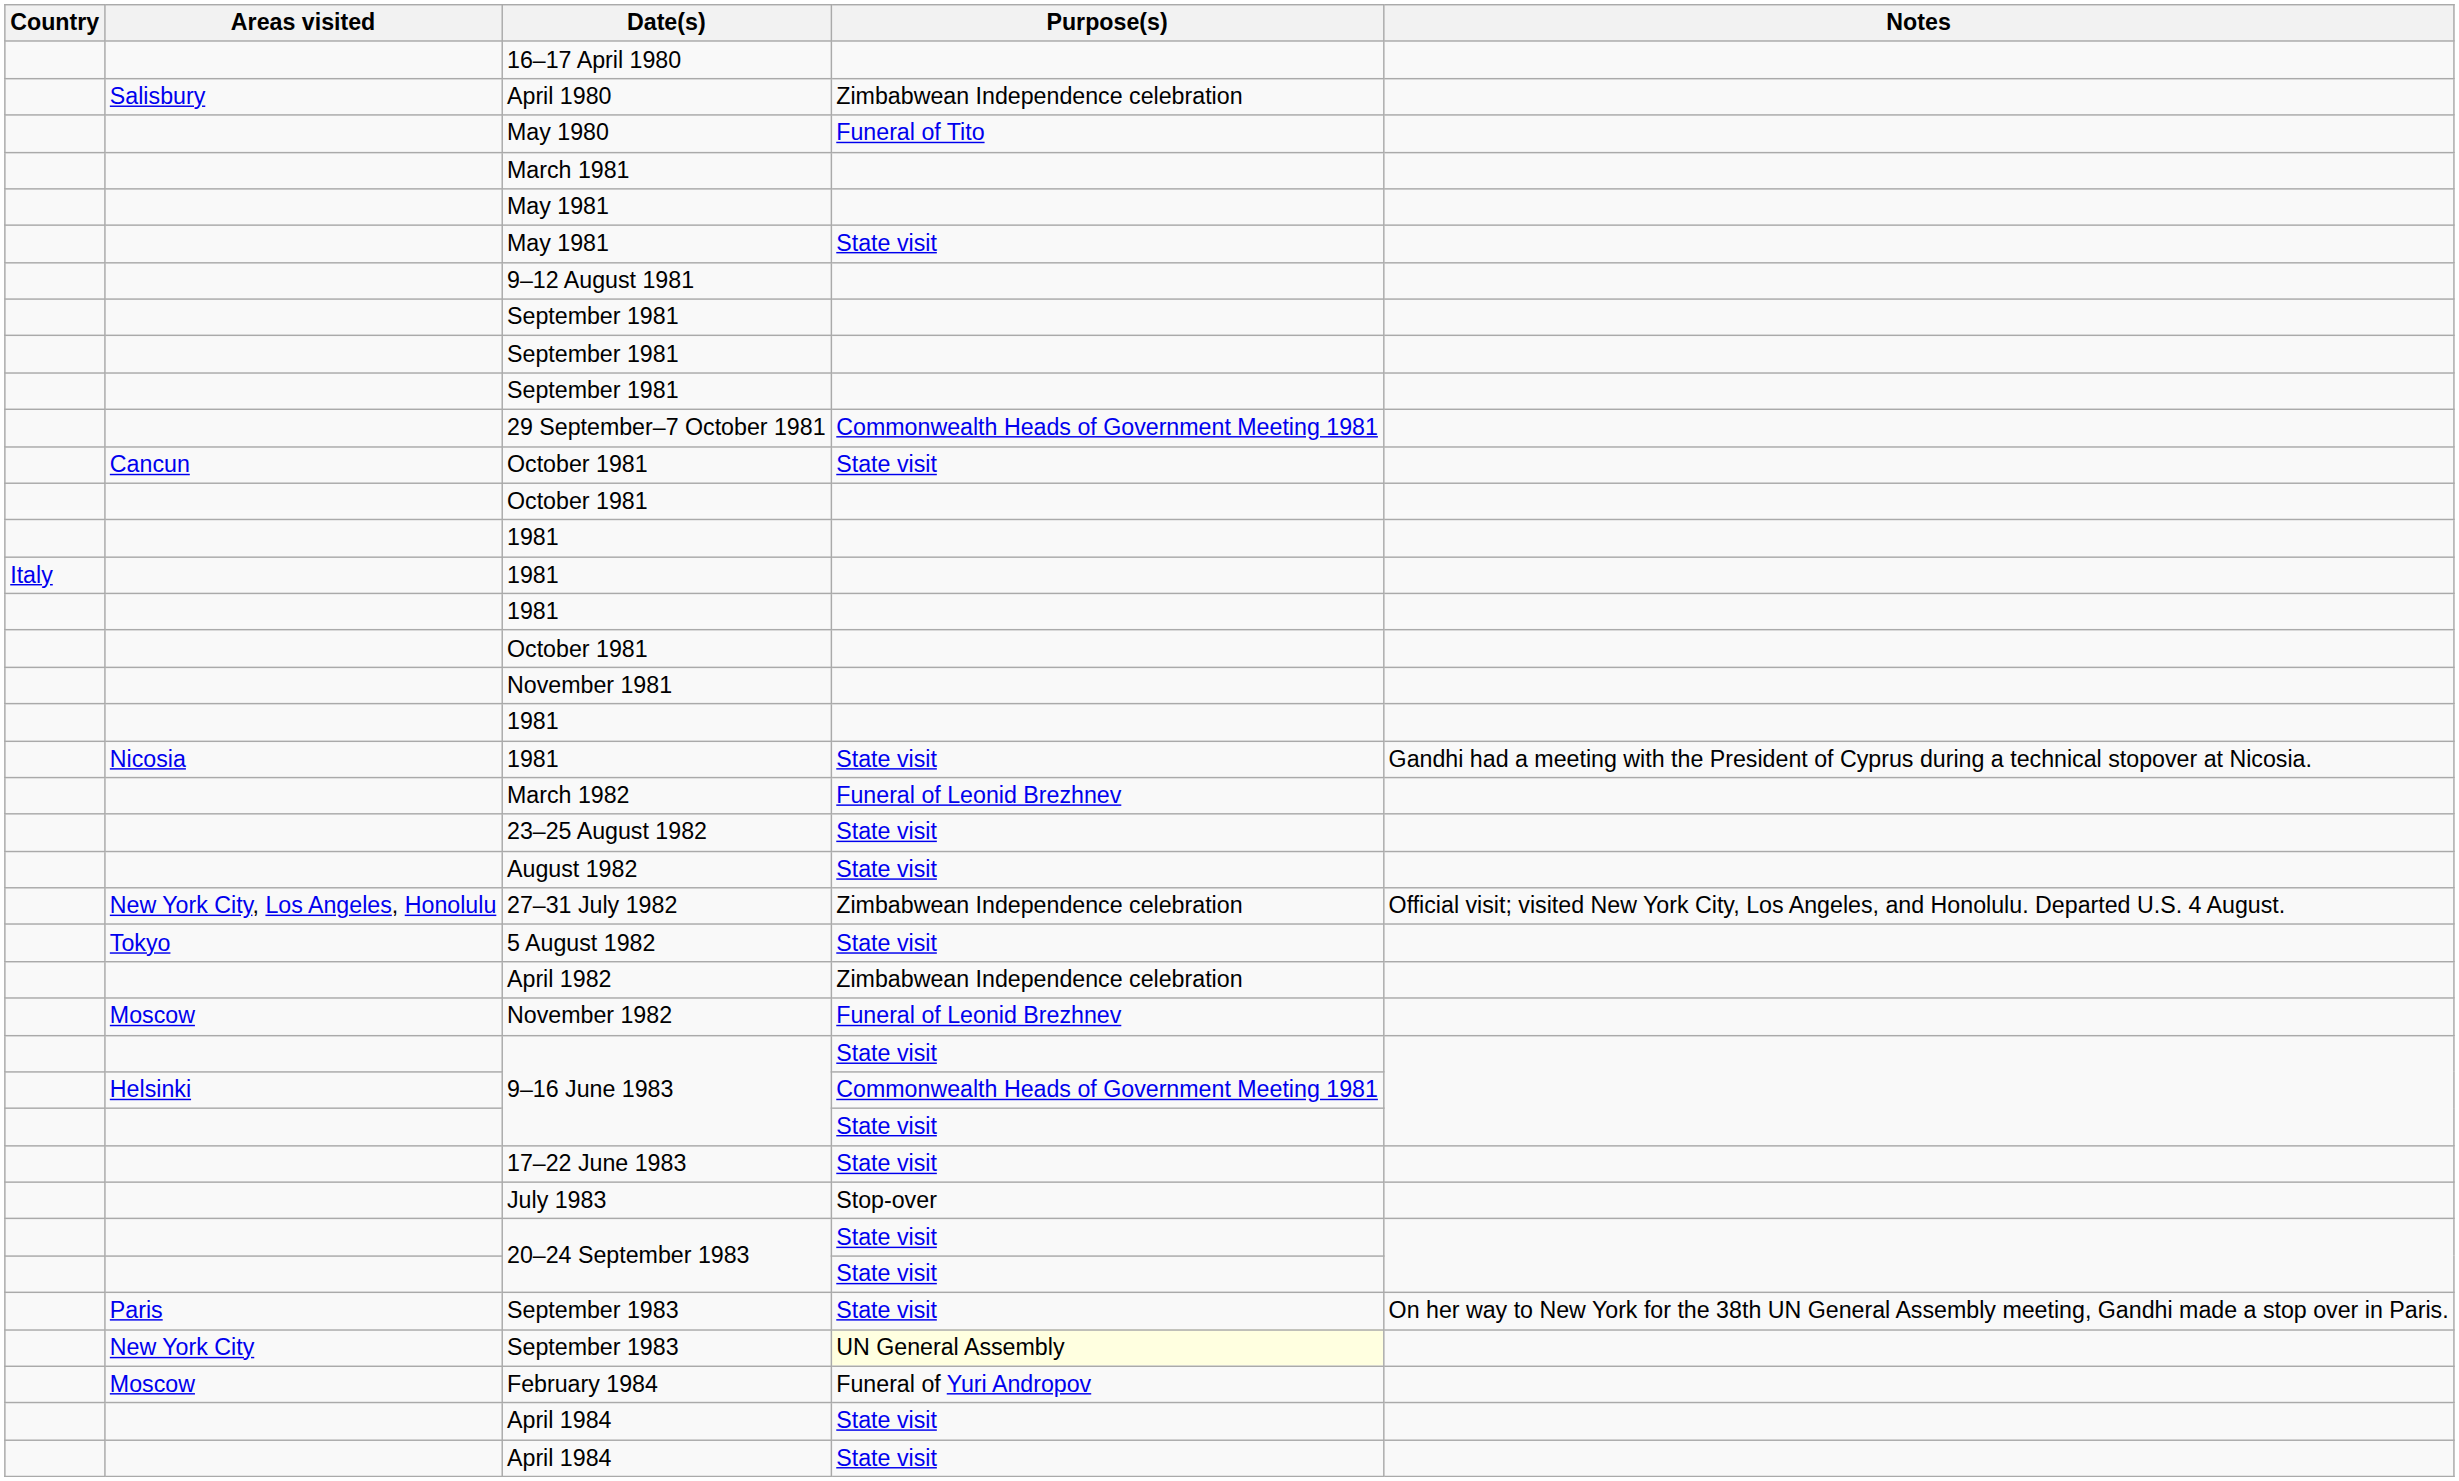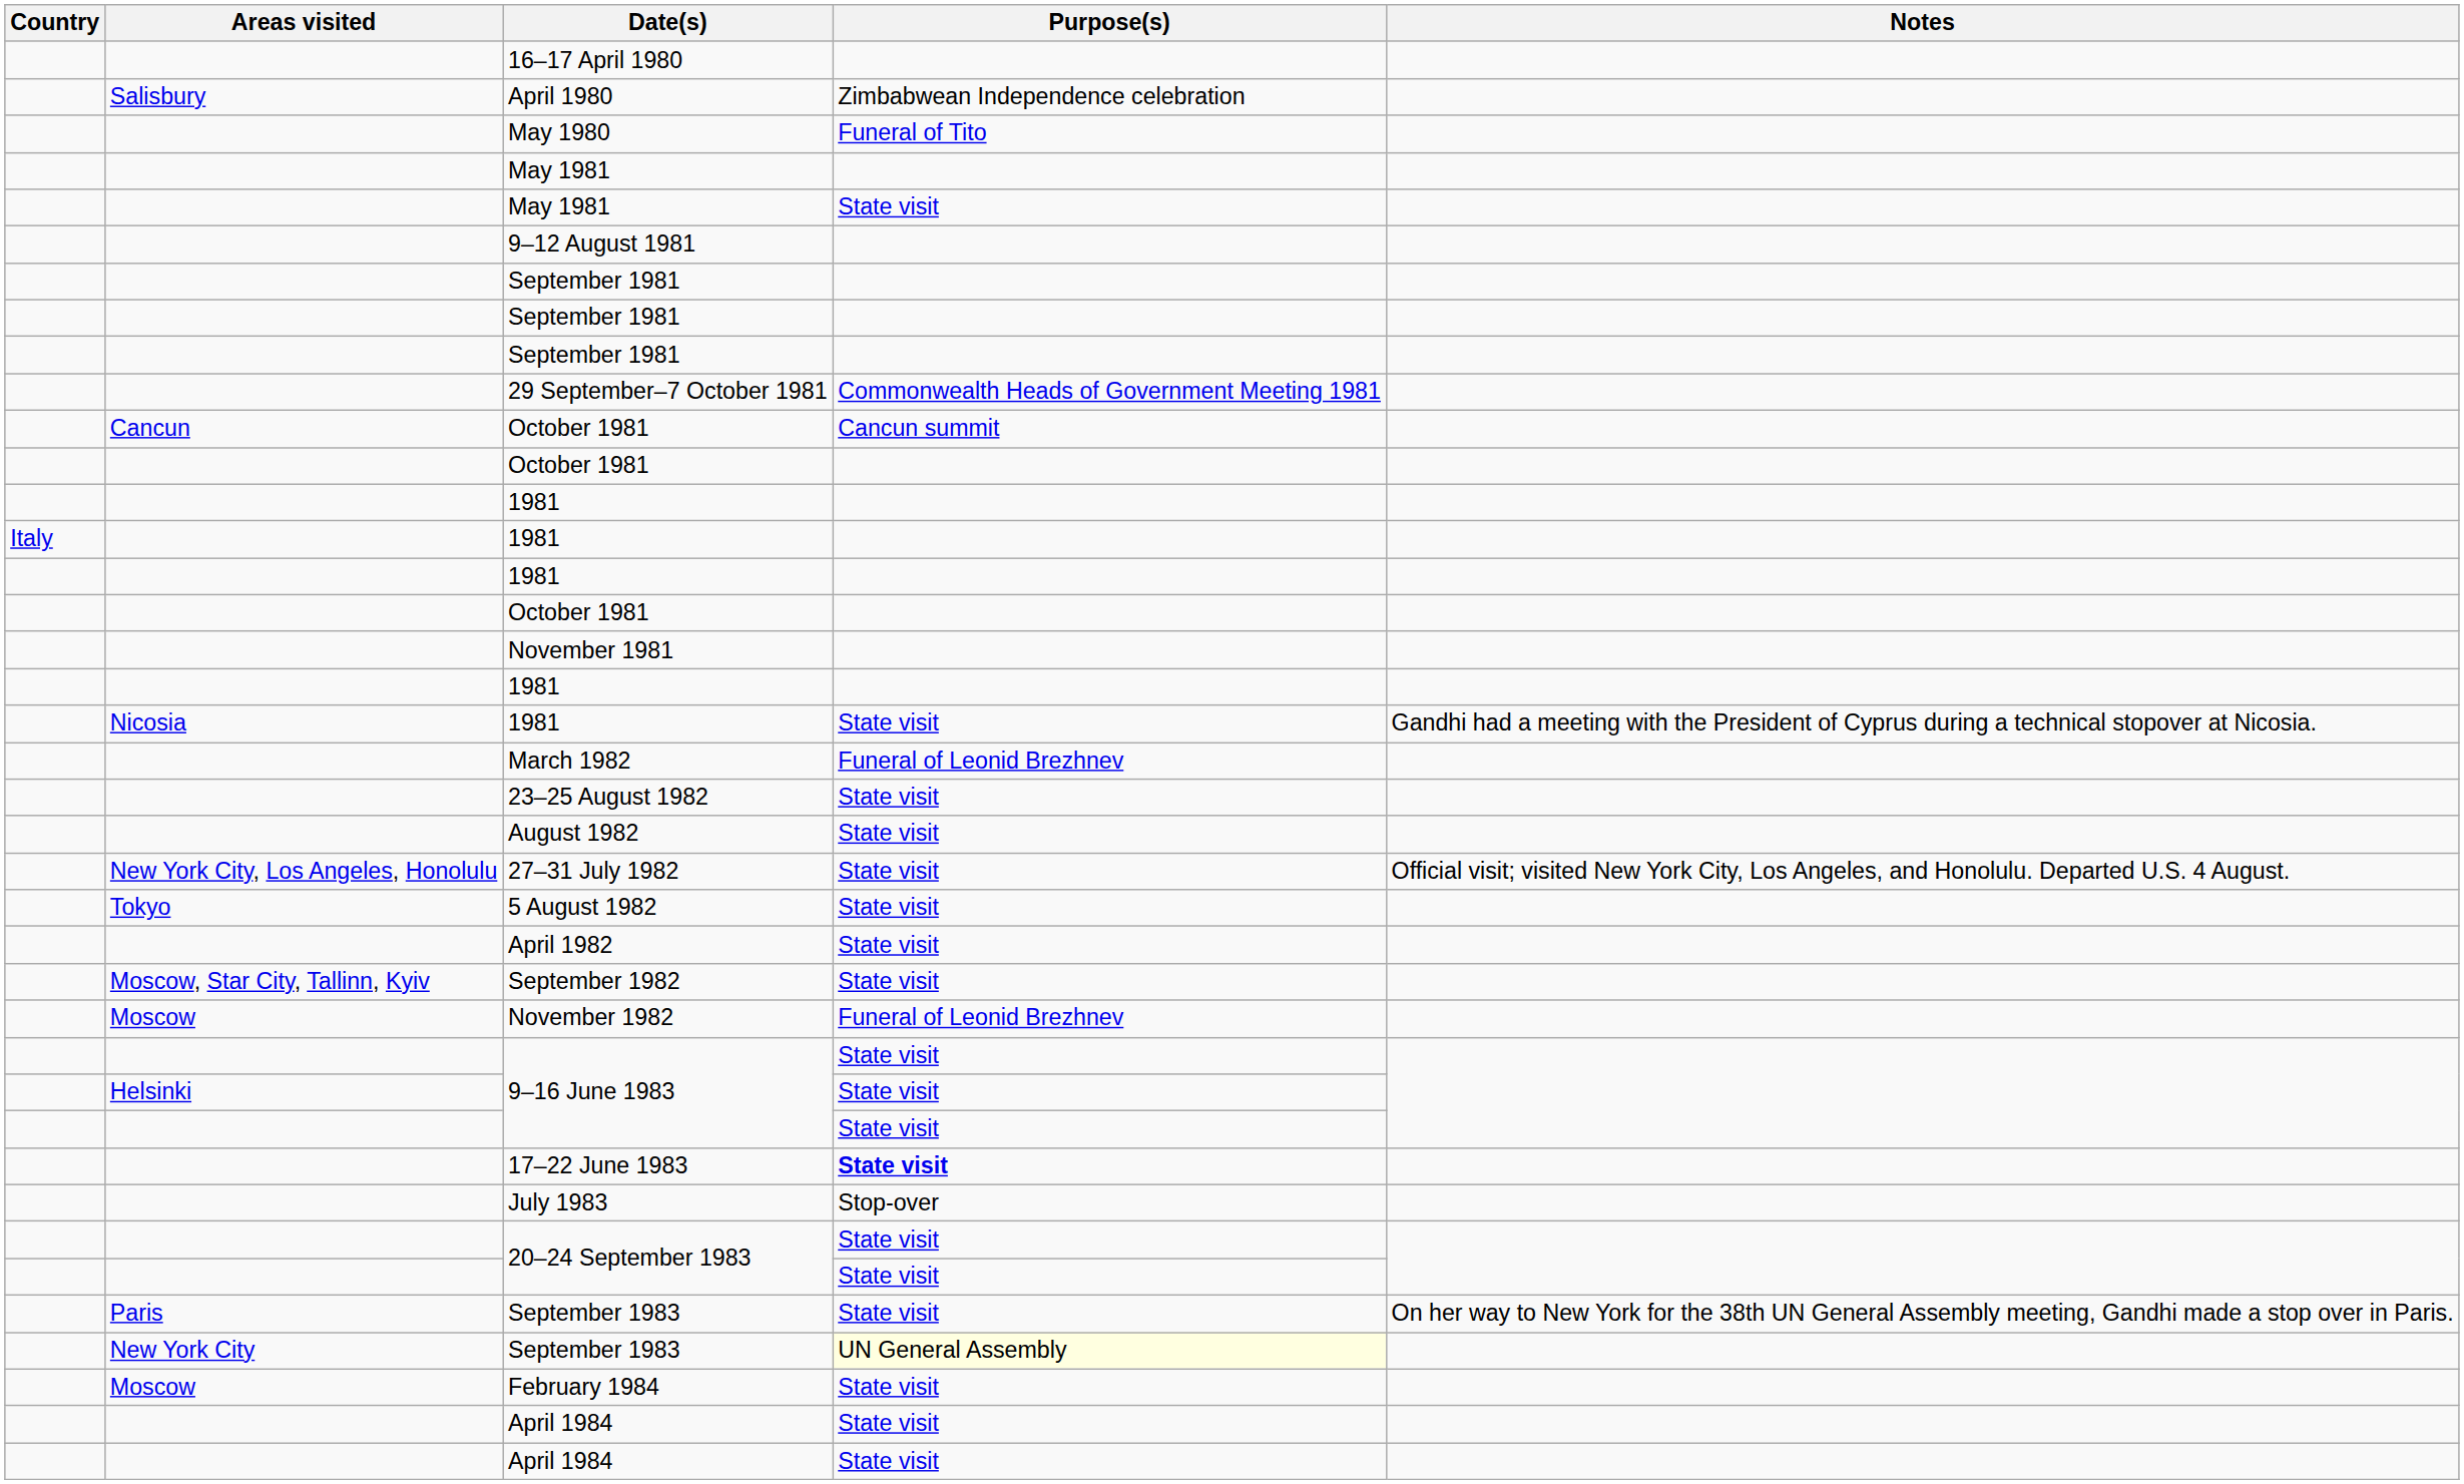- row: March 1981
Cancun / October 1981 | Purpose(s): State visit -> Cancun summit
27–31 July 1982 | Purpose(s): Zimbabwean Independence celebration -> State visit
April 1982 | Purpose(s): Zimbabwean Independence celebration -> State visit
+ row: Moscow, Star City, Tallinn, Kyiv | September 1982 | State visit
Helsinki / 9–16 June 1983 | Purpose(s): Commonwealth Heads of Government Meeting 1981 -> State visit
17–22 June 1983 | Purpose(s): normal -> bold
February 1984 | Purpose(s): Funeral of Yuri Andropov -> State visit
